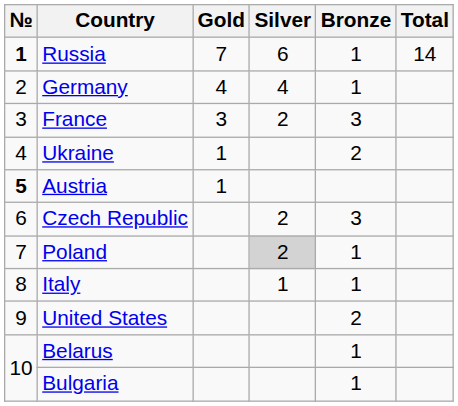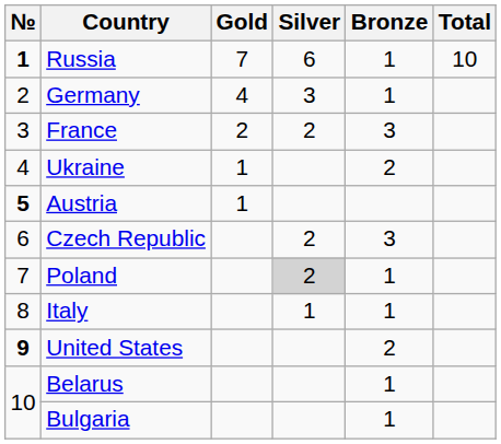Russia | Total: 14 -> 10
Germany | Silver: 4 -> 3
France | Gold: 3 -> 2
United States | №: normal -> bold
